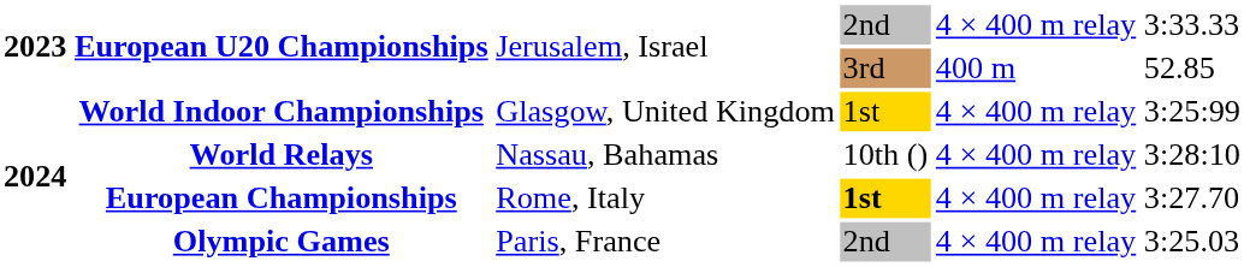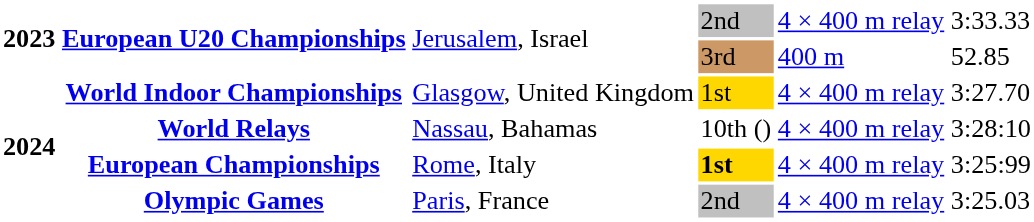World Indoor Championships | column 6: 3:25:99 -> 3:27.70
European Championships | column 6: 3:27.70 -> 3:25:99
